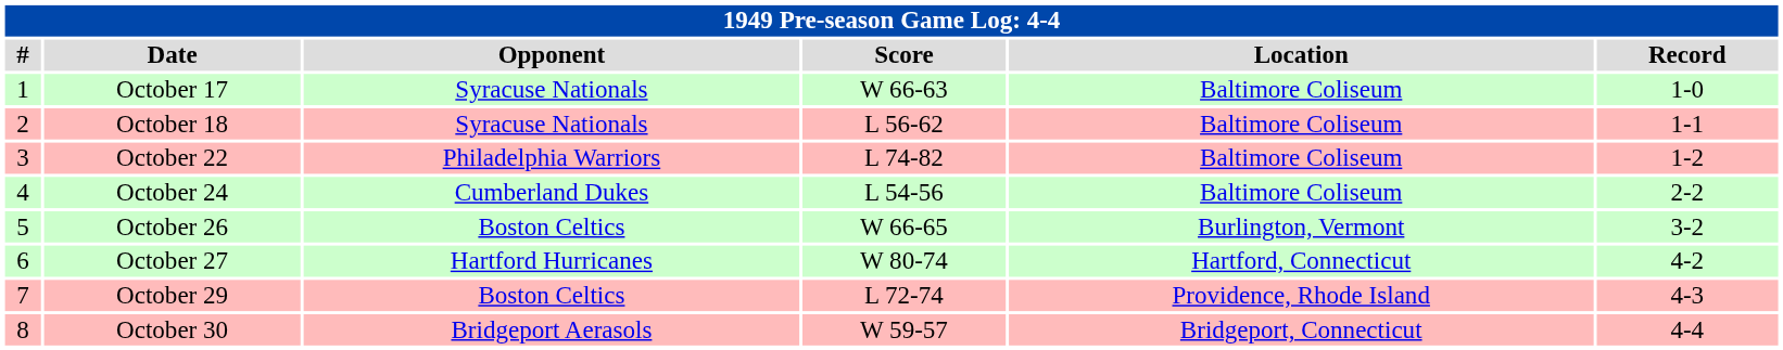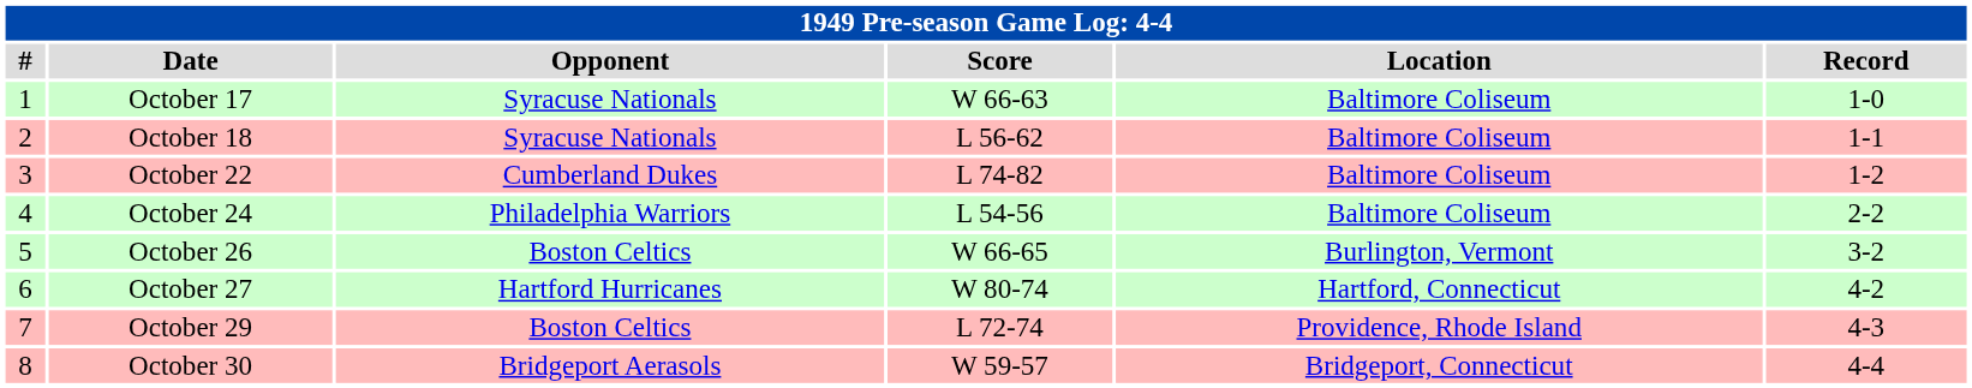October 22 | Opponent: Philadelphia Warriors -> Cumberland Dukes
October 24 | Opponent: Cumberland Dukes -> Philadelphia Warriors
